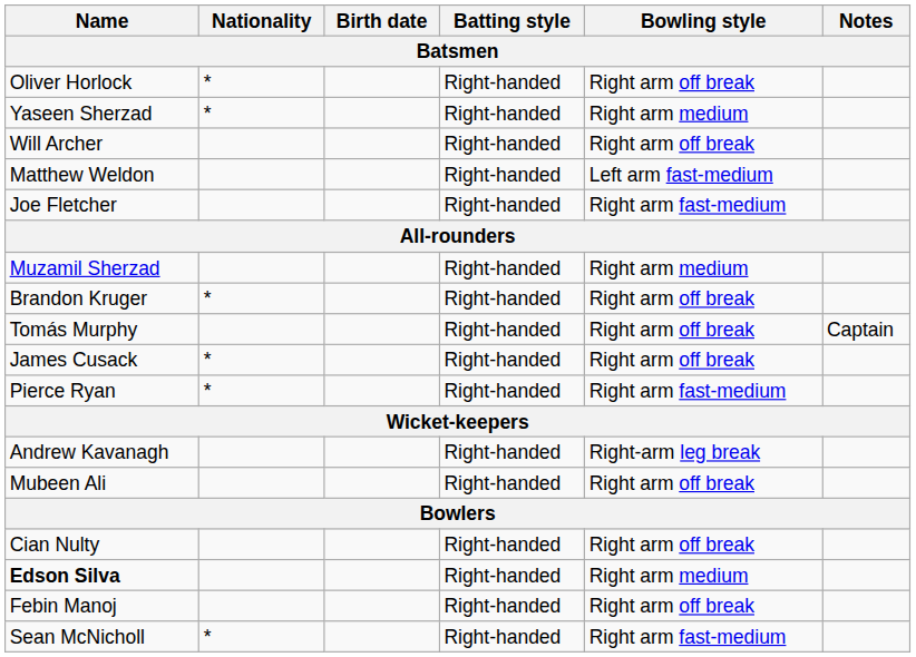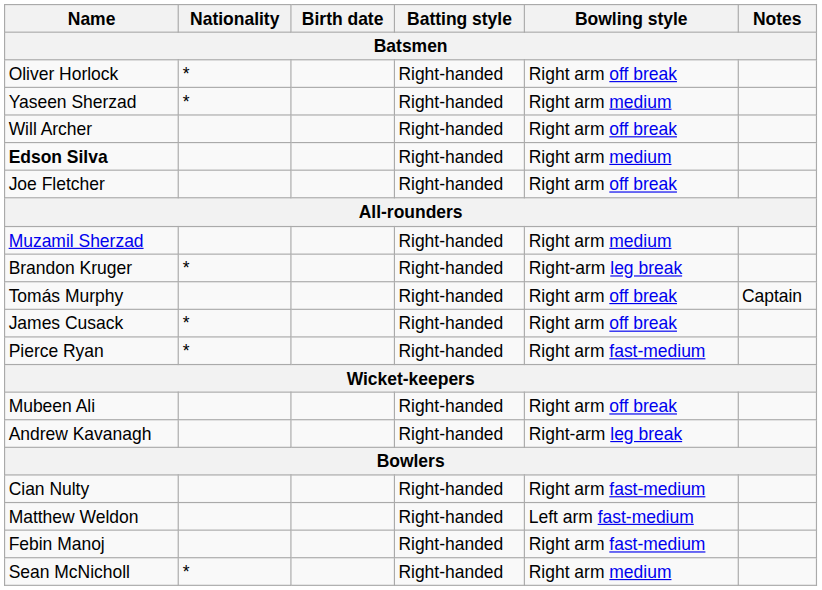rows swapped: Edson Silva <-> Matthew Weldon
Joe Fletcher | Bowling style: Right arm fast-medium -> Right arm off break
Brandon Kruger | Bowling style: Right arm off break -> Right-arm leg break
rows swapped: Mubeen Ali <-> Andrew Kavanagh
Cian Nulty | Bowling style: Right arm off break -> Right arm fast-medium
Febin Manoj | Bowling style: Right arm off break -> Right arm fast-medium
Sean McNicholl | Bowling style: Right arm fast-medium -> Right arm medium
